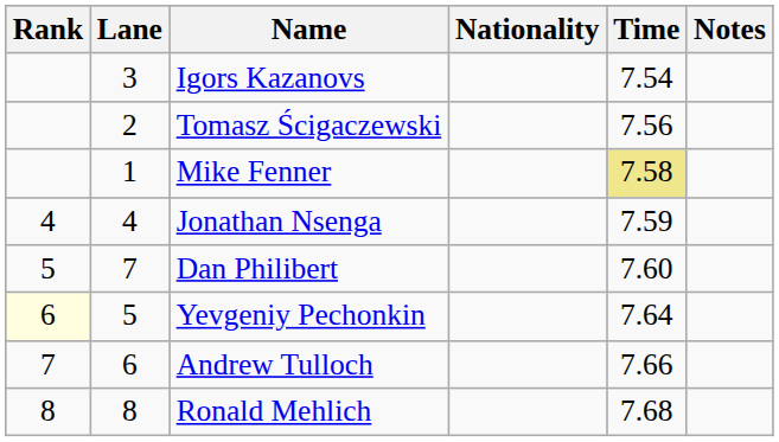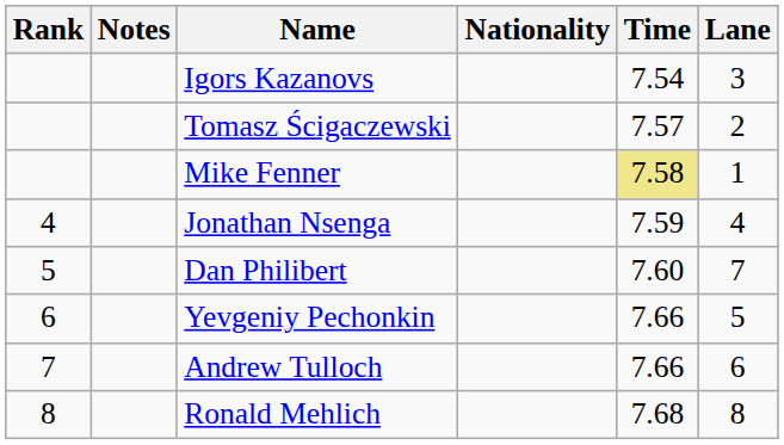columns swapped: Lane <-> Notes
Tomasz Ścigaczewski | Time: 7.56 -> 7.57
Yevgeniy Pechonkin | Rank: lightyellow background -> no background
Yevgeniy Pechonkin | Time: 7.64 -> 7.66
